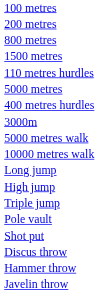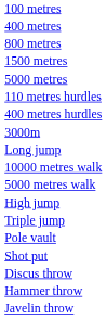- row: 200 metres
+ row: 400 metres
rows swapped: 5000 metres <-> 110 metres hurdles
rows swapped: 5000 metres walk <-> Long jump
